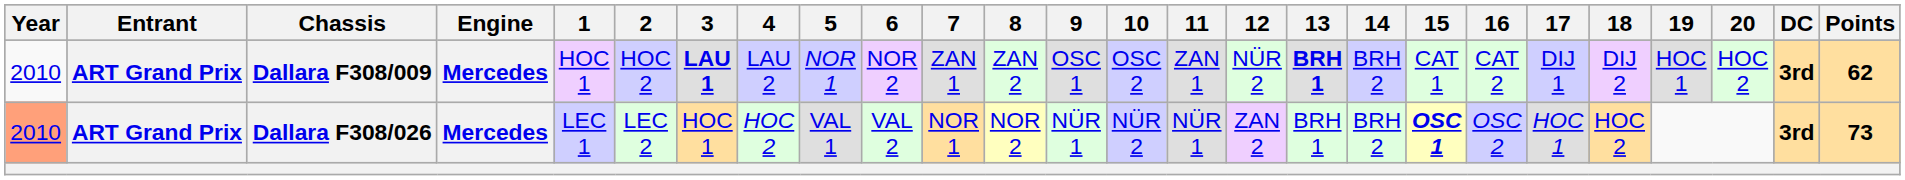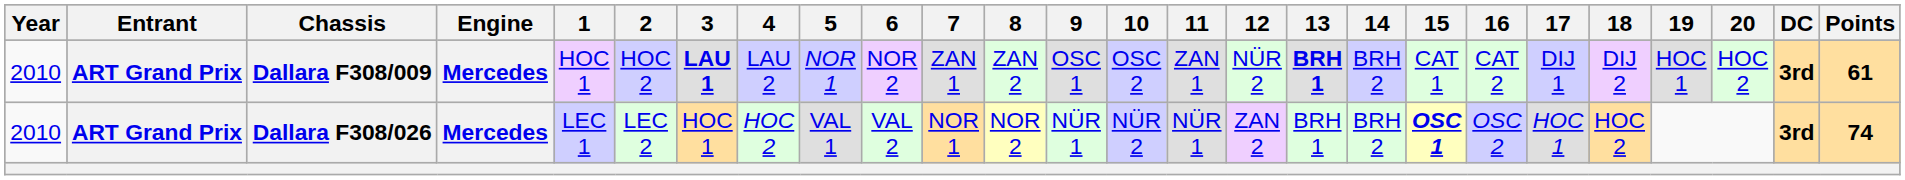Dallara F308/009 | Points: 62 -> 61
Dallara F308/026 | Year: lightsalmon background -> no background
Dallara F308/026 | Points: 73 -> 74
